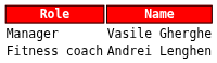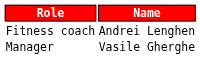rows swapped: Manager <-> Fitness coach
